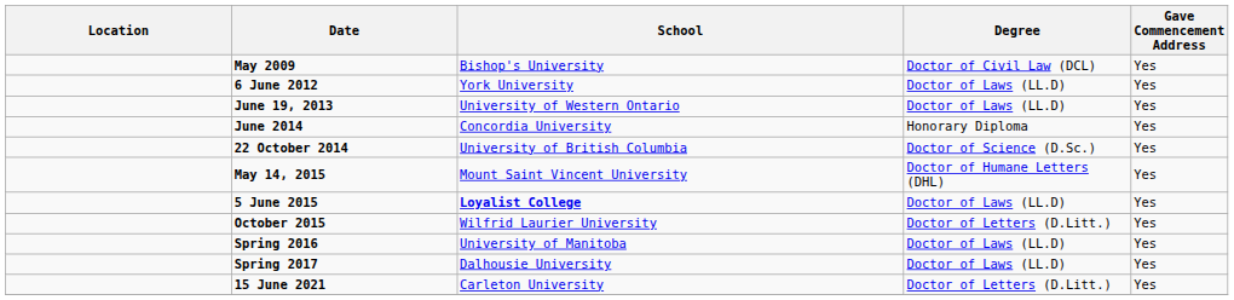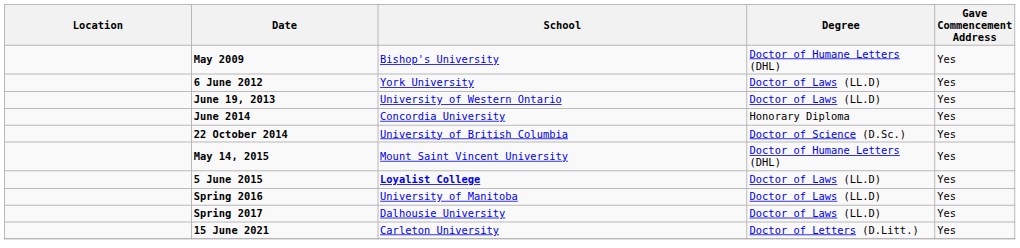May 2009 | Degree: Doctor of Civil Law (DCL) -> Doctor of Humane Letters (DHL)
- row: October 2015 | Wilfrid Laurier University | Doctor of Letters (D.Litt.) | Yes
